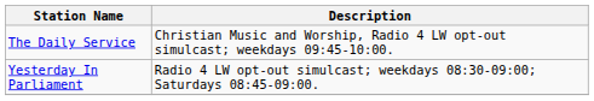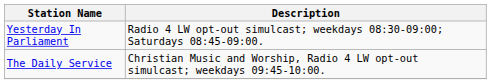rows swapped: Yesterday In Parliament <-> The Daily Service
